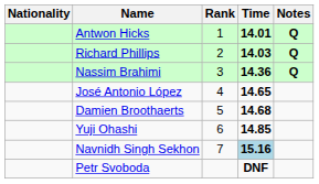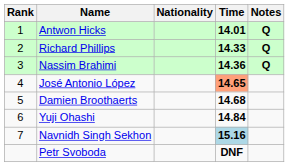columns swapped: Rank <-> Nationality
Richard Phillips | Time: 14.03 -> 14.33
José Antonio López | Time: no background -> lightsalmon background
Yuji Ohashi | Time: 14.85 -> 14.84
